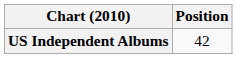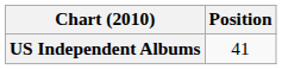US Independent Albums | Position: 42 -> 41
